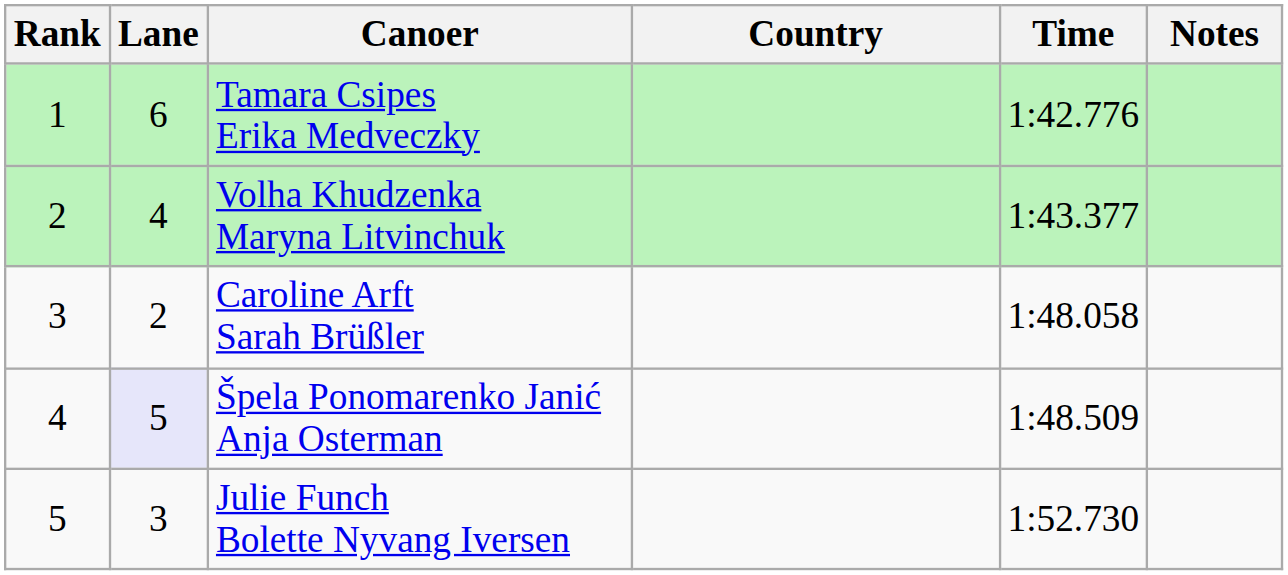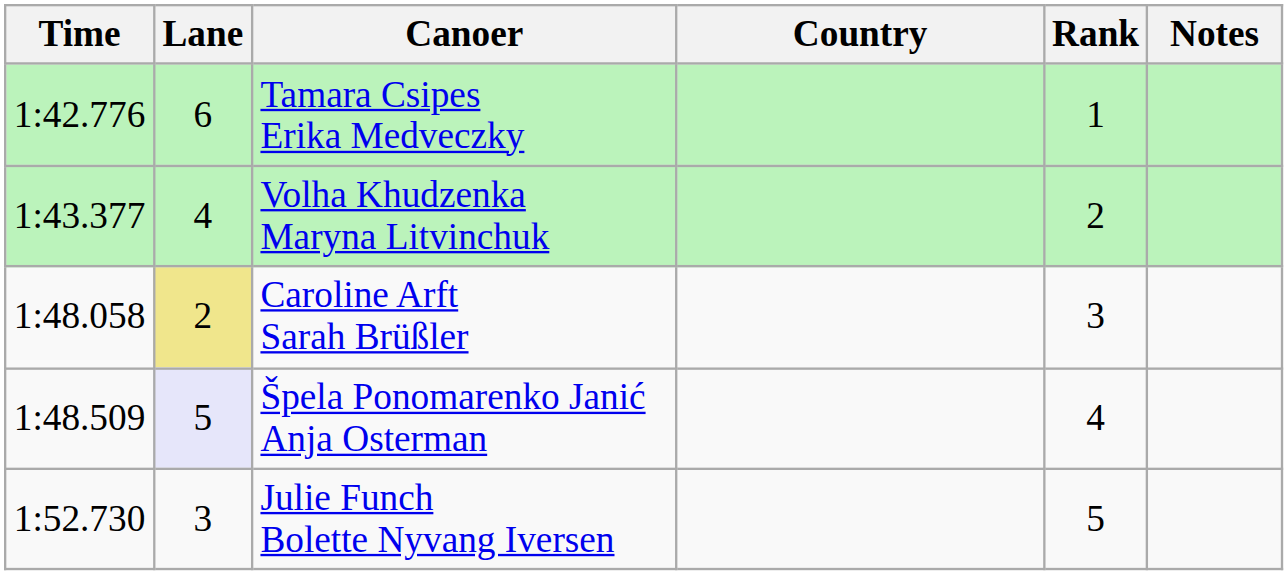columns swapped: Rank <-> Time
Caroline Arft Sarah Brüßler | Lane: no background -> khaki background
